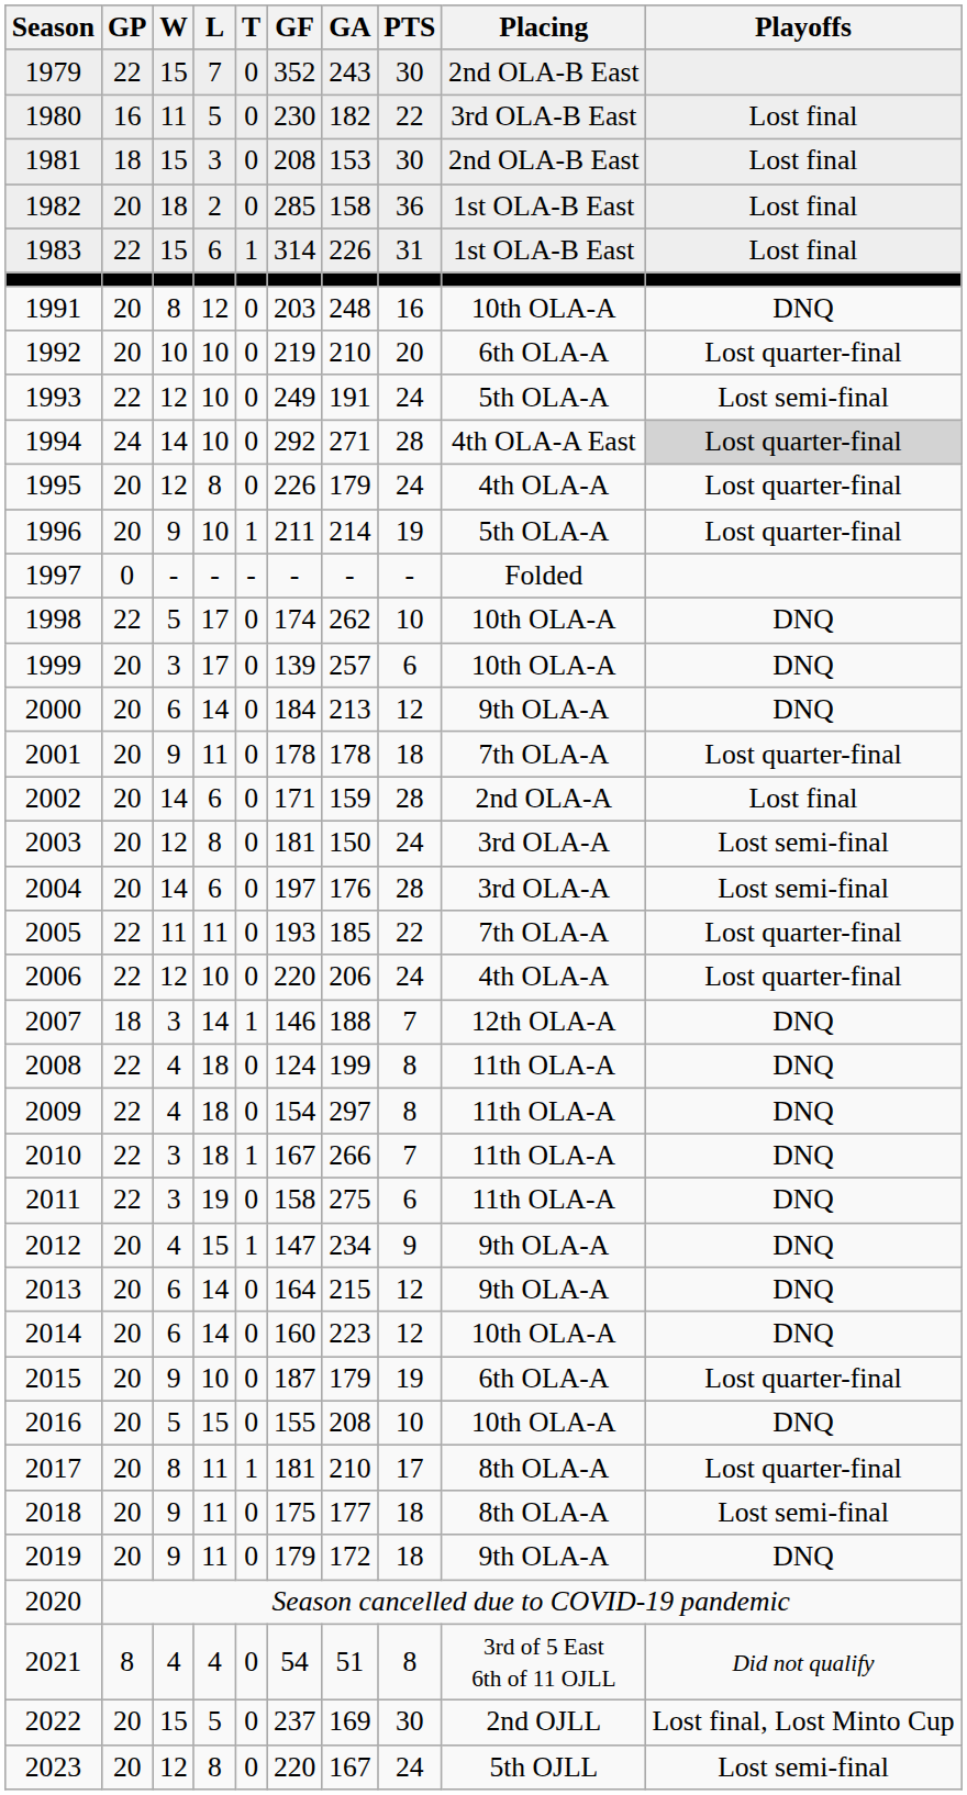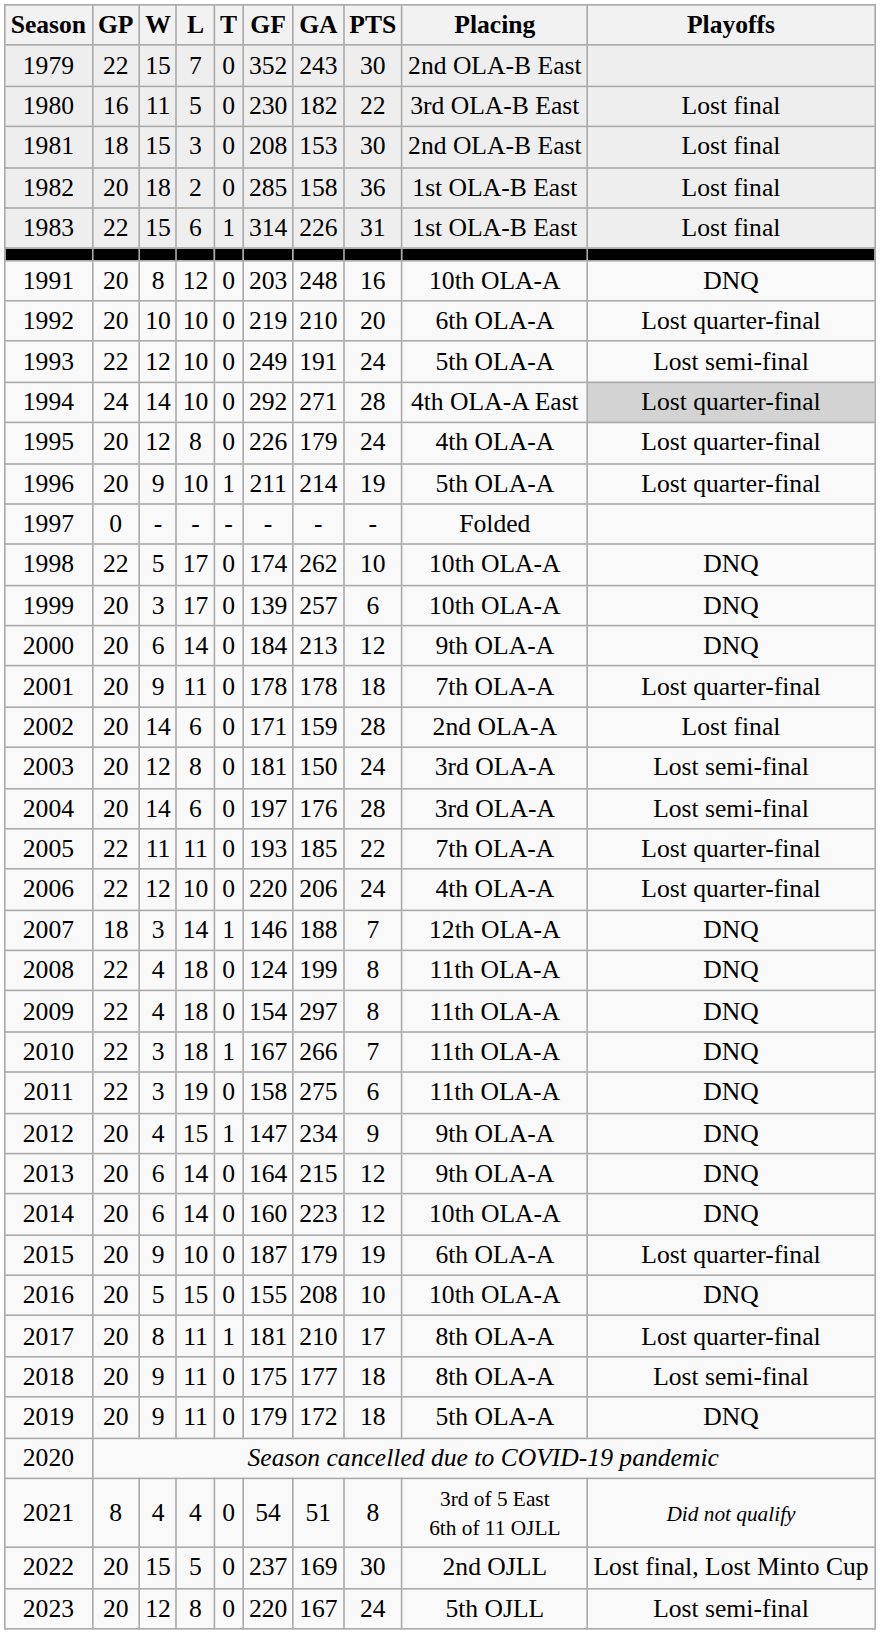2019 | Placing: 9th OLA-A -> 5th OLA-A
